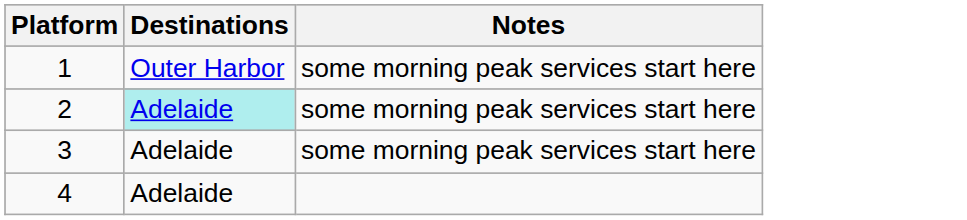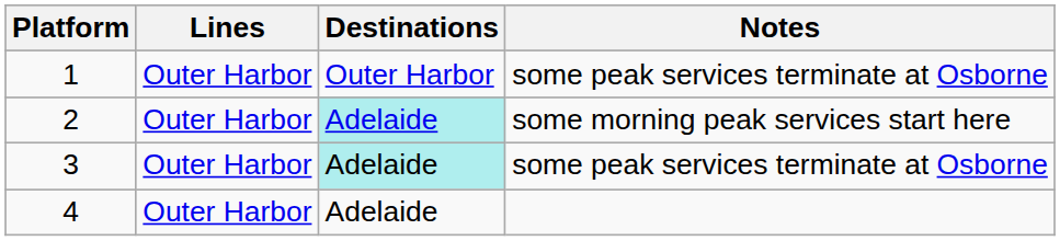+ column: Lines | Outer Harbor | Outer Harbor | Outer Harbor | Outer Harbor
1 | Notes: some morning peak services start here -> some peak services terminate at Osborne
3 | Destinations: no background -> paleturquoise background
3 | Notes: some morning peak services start here -> some peak services terminate at Osborne
